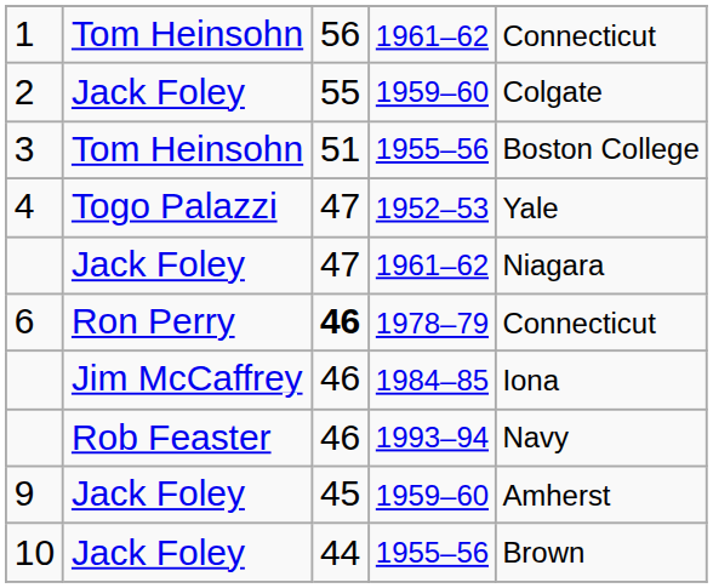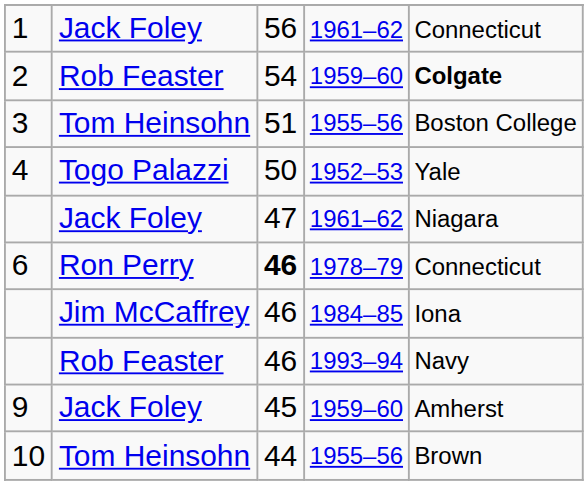1 | column 2: Tom Heinsohn -> Jack Foley
2 | column 2: Jack Foley -> Rob Feaster
2 | column 3: 55 -> 54
2 | column 5: normal -> bold
4 | column 3: 47 -> 50
10 | column 2: Jack Foley -> Tom Heinsohn
